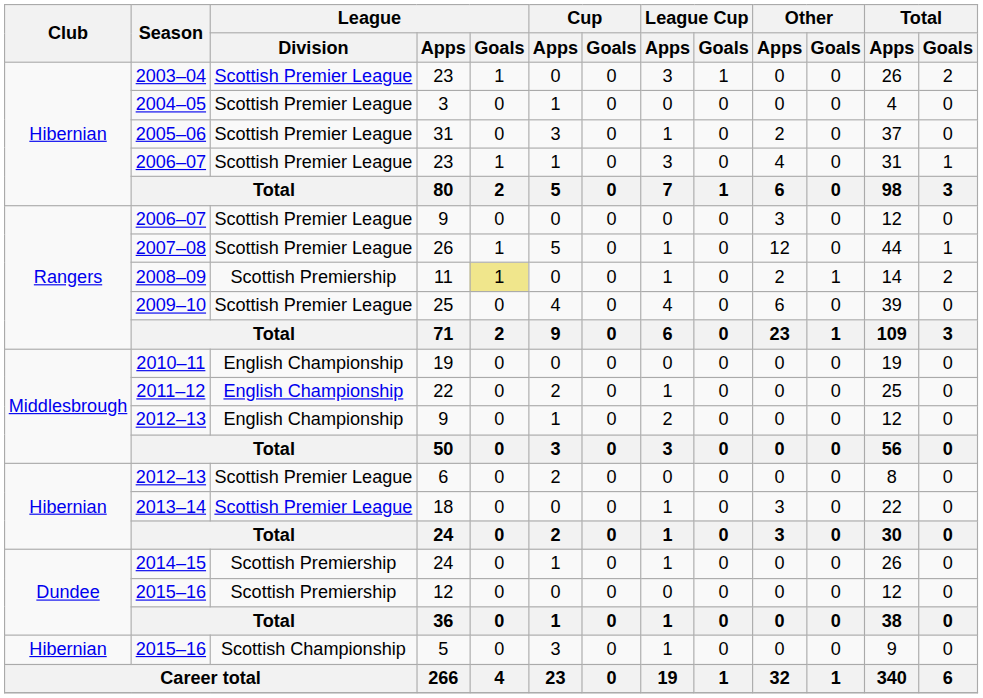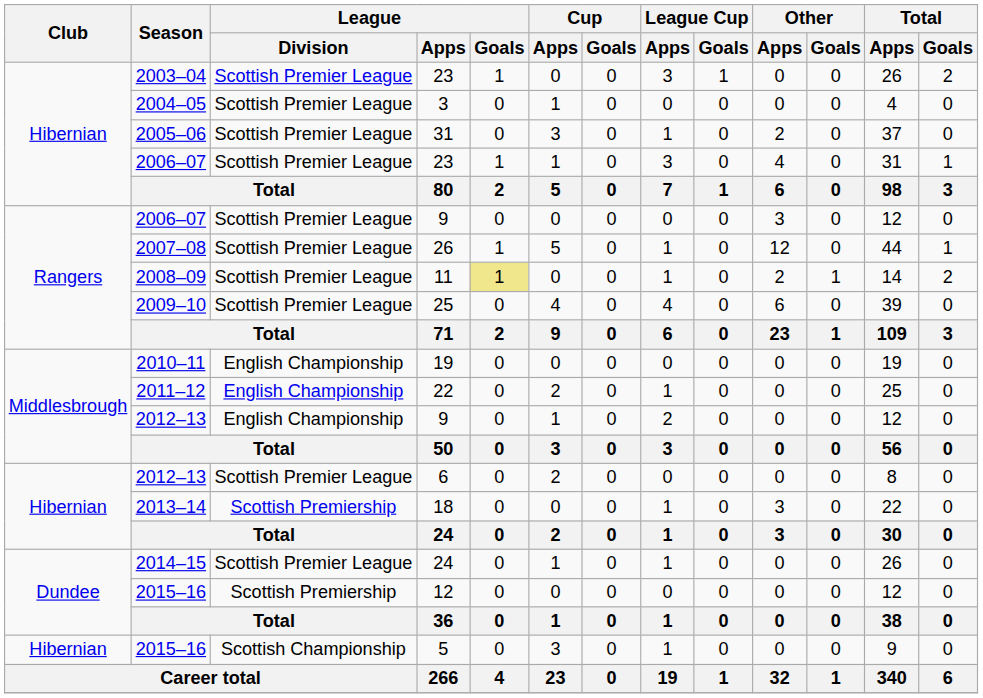11 | League / Division: Scottish Premiership -> Scottish Premier League
18 | League / Division: Scottish Premier League -> Scottish Premiership
2014–15 / 24 | League / Division: Scottish Premiership -> Scottish Premier League
